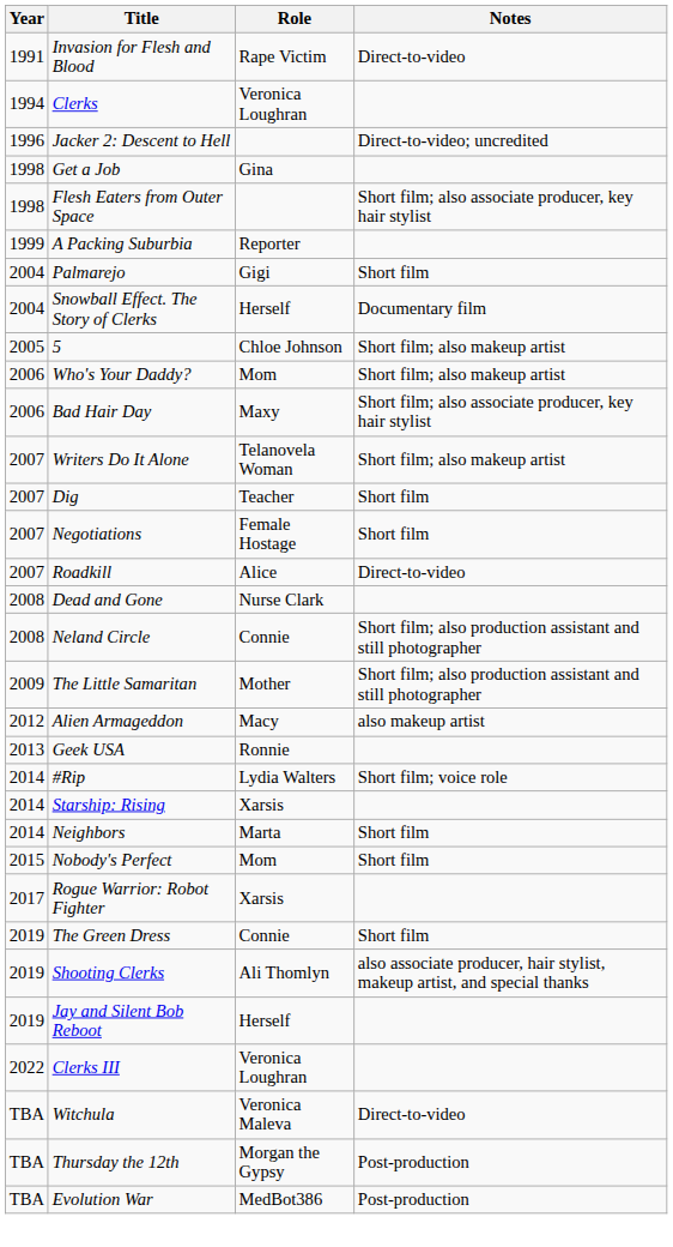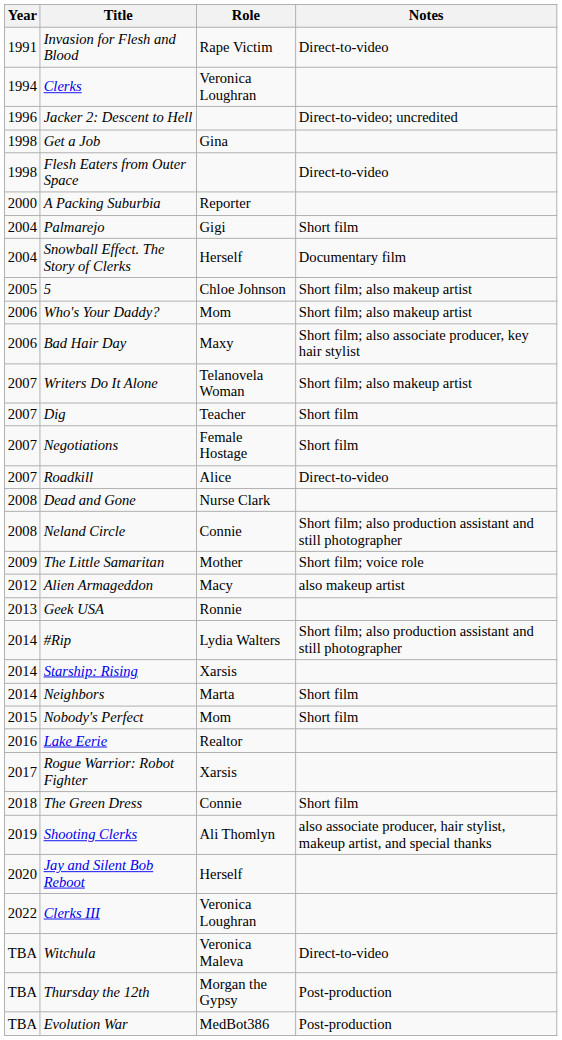Flesh Eaters from Outer Space | Notes: Short film; also associate producer, key hair stylist -> Direct-to-video
A Packing Suburbia | Year: 1999 -> 2000
The Little Samaritan | Notes: Short film; also production assistant and still photographer -> Short film; voice role
#Rip | Notes: Short film; voice role -> Short film; also production assistant and still photographer
+ row: 2016 | Lake Eerie | Realtor
The Green Dress | Year: 2019 -> 2018
Jay and Silent Bob Reboot | Year: 2019 -> 2020
